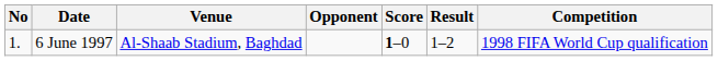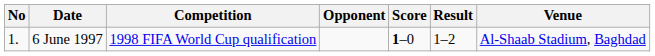columns swapped: Venue <-> Competition
